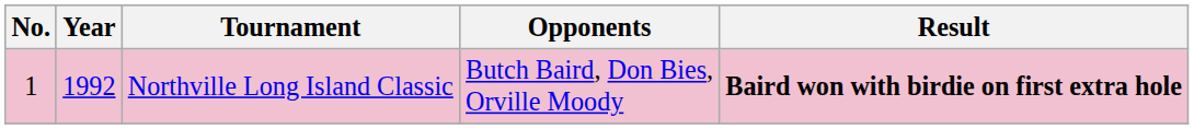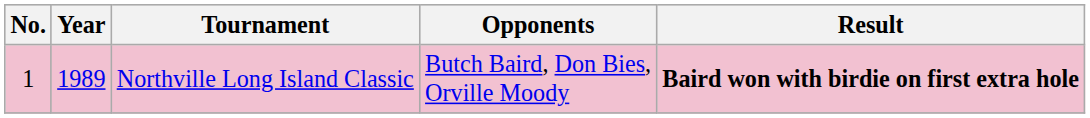Northville Long Island Classic | Year: 1992 -> 1989
